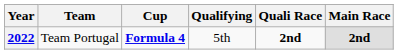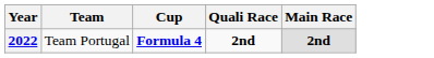- column: Qualifying | 5th
